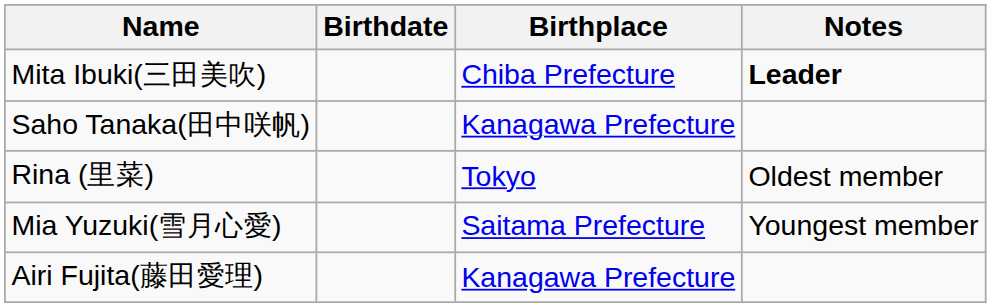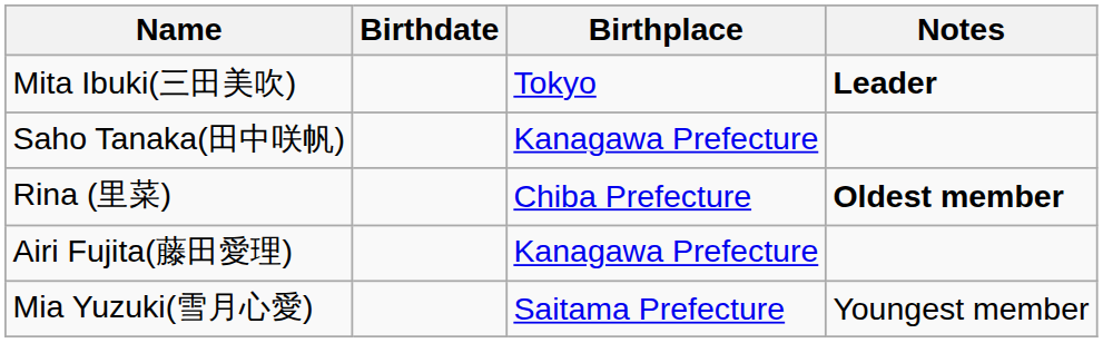Mita Ibuki(三田美吹) | Birthplace: Chiba Prefecture -> Tokyo
Rina (里菜) | Birthplace: Tokyo -> Chiba Prefecture
Rina (里菜) | Notes: normal -> bold
rows swapped: Airi Fujita(藤田愛理) <-> Mia Yuzuki(雪月心愛)
